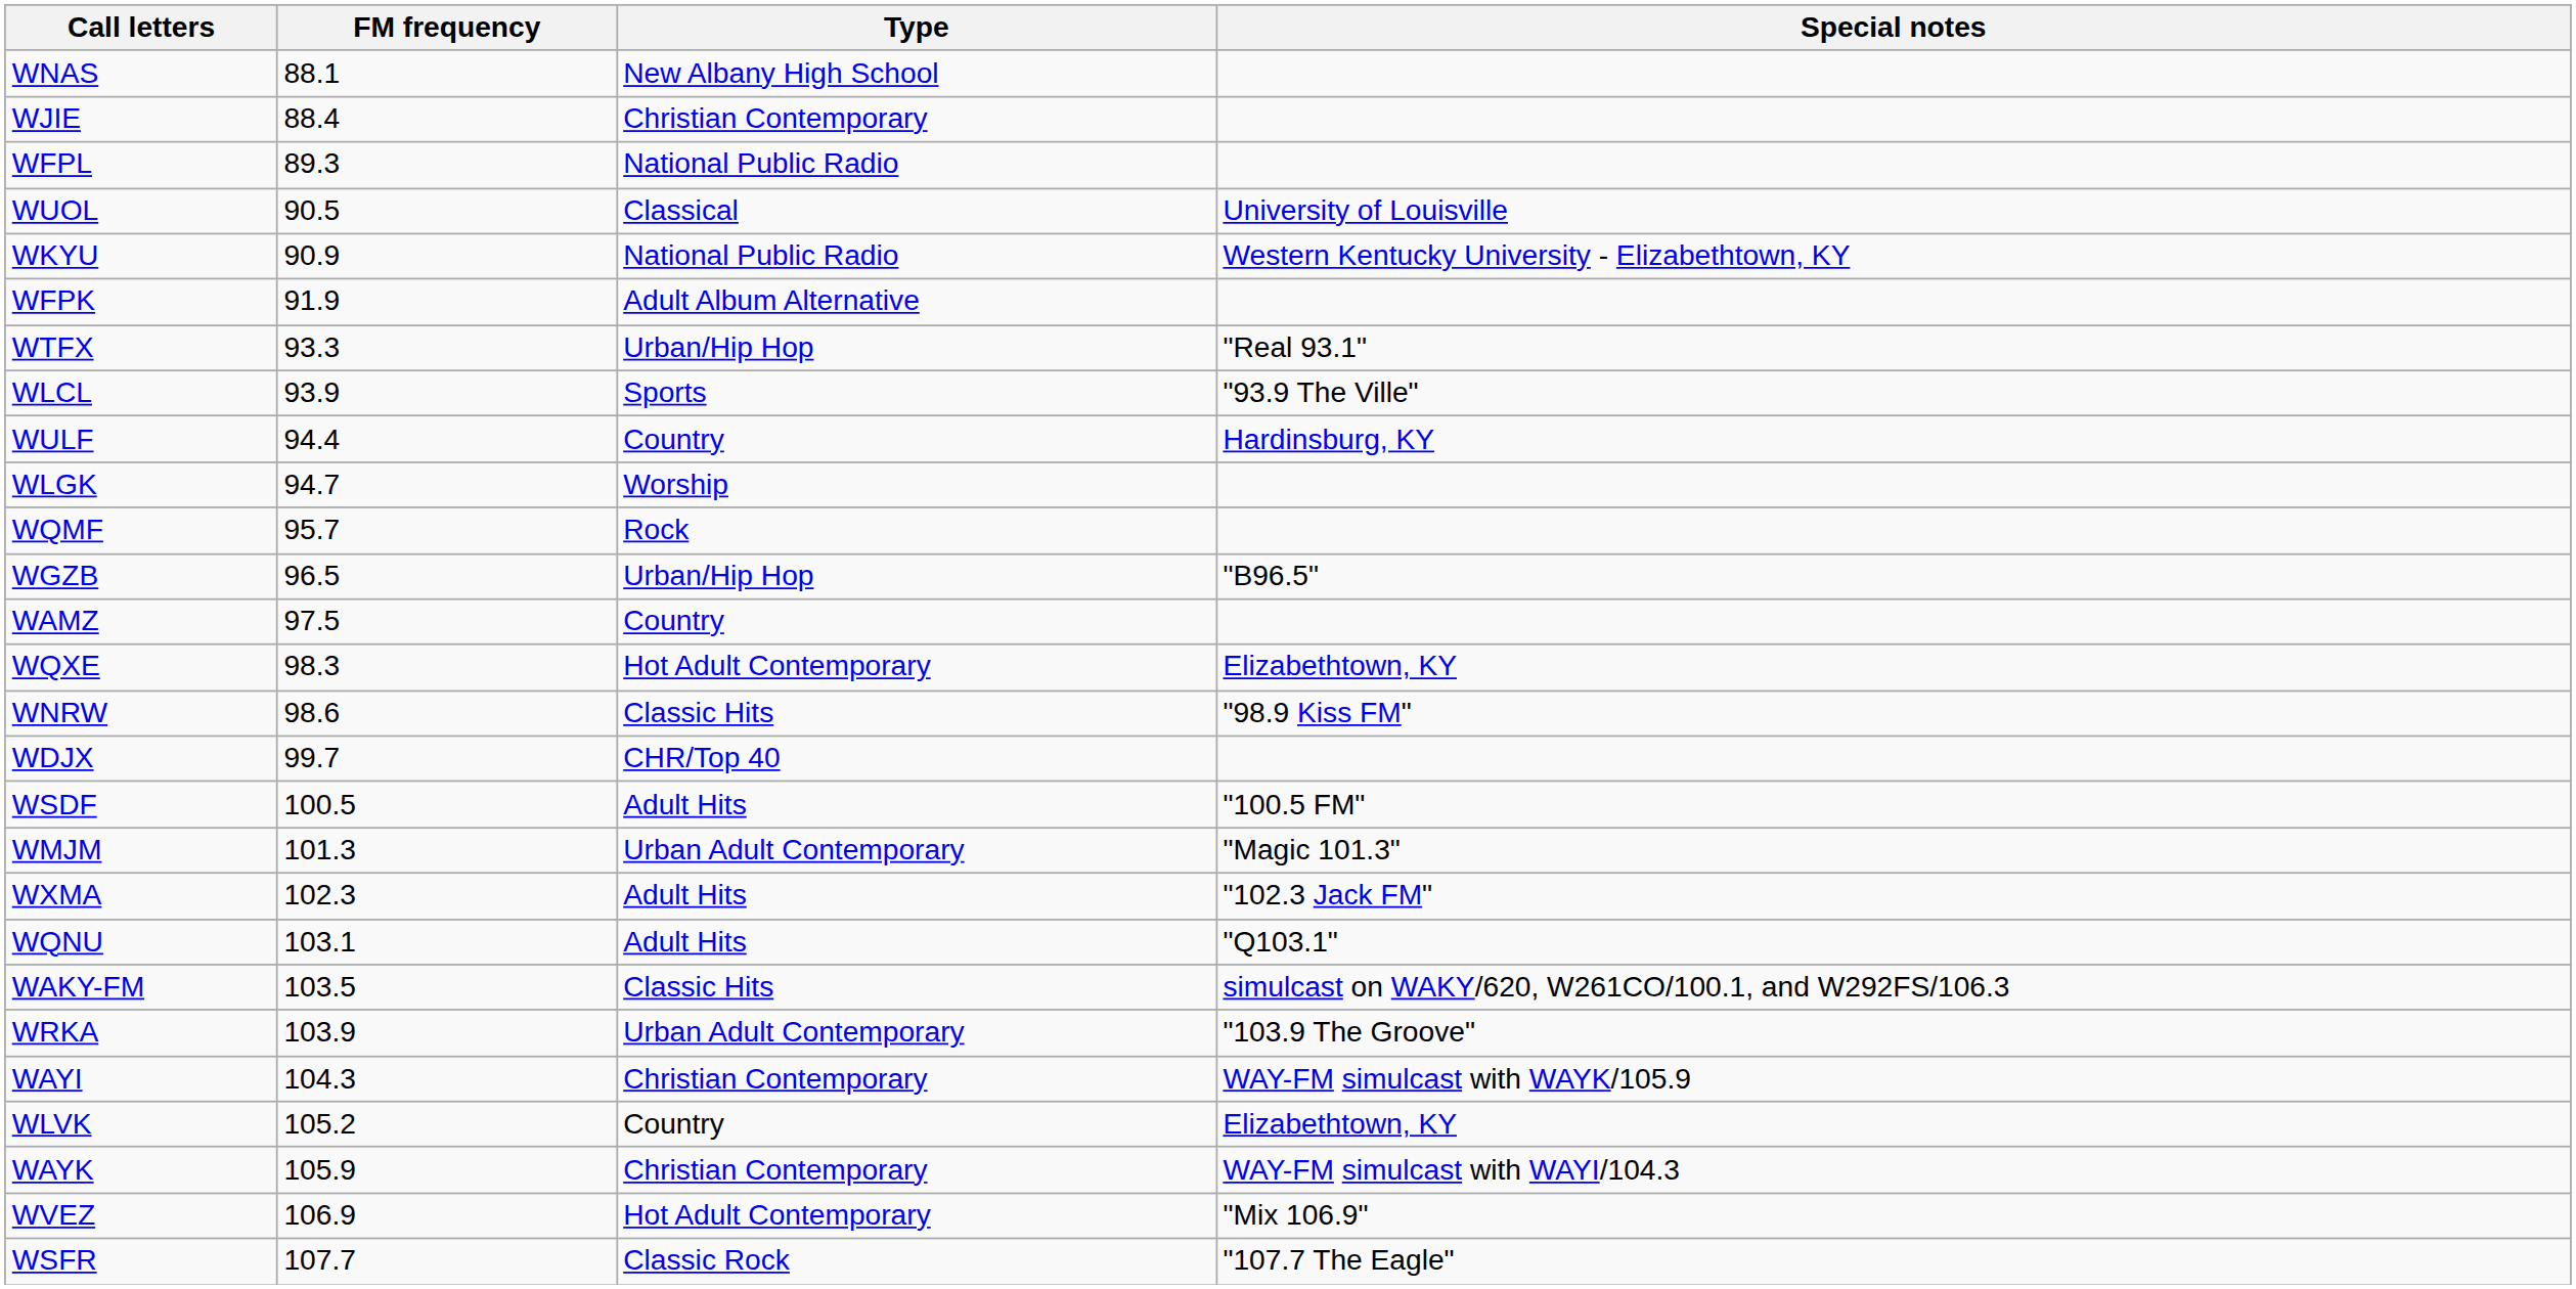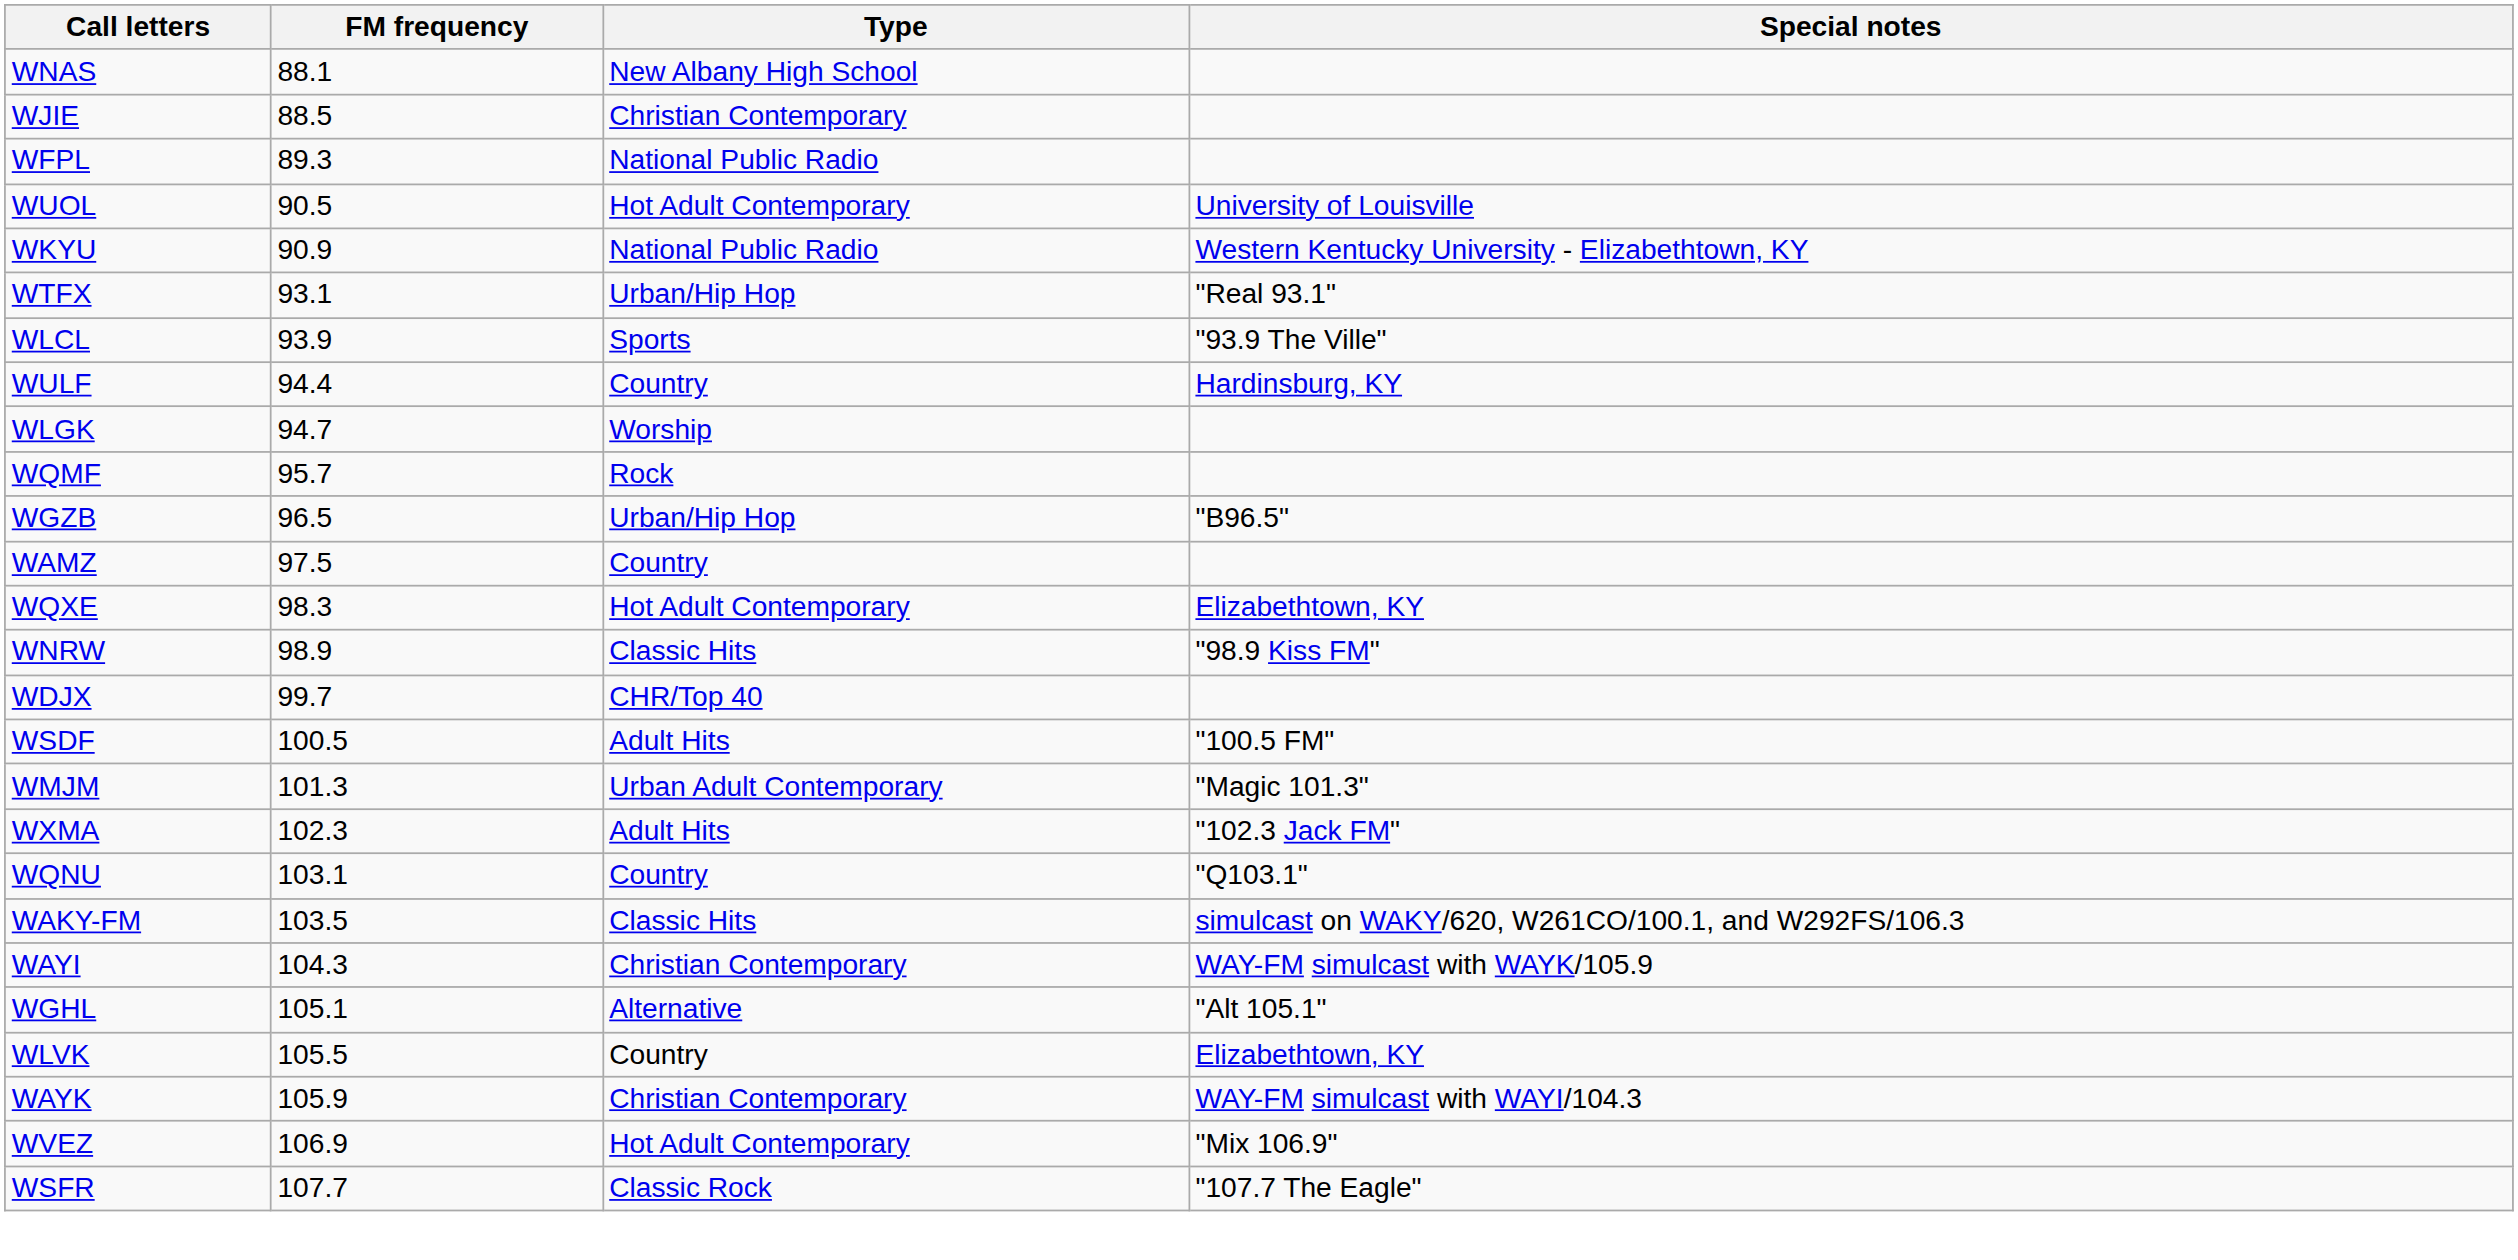WJIE | FM frequency: 88.4 -> 88.5
WUOL | Type: Classical -> Hot Adult Contemporary
- row: WFPK | 91.9 | Adult Album Alternative
WTFX | FM frequency: 93.3 -> 93.1
WNRW | FM frequency: 98.6 -> 98.9
WQNU | Type: Adult Hits -> Country
- row: WRKA | 103.9 | Urban Adult Contemporary | "103.9 The Groove"
+ row: WGHL | 105.1 | Alternative | "Alt 105.1"
WLVK | FM frequency: 105.2 -> 105.5
